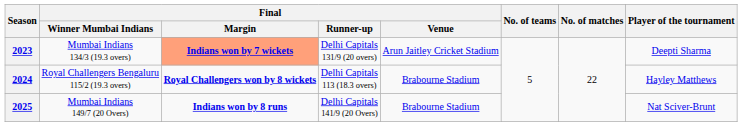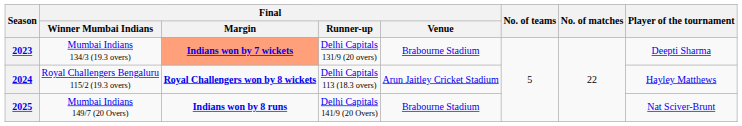2023 | Final / Venue: Arun Jaitley Cricket Stadium -> Brabourne Stadium
2024 | Final / Venue: Brabourne Stadium -> Arun Jaitley Cricket Stadium
